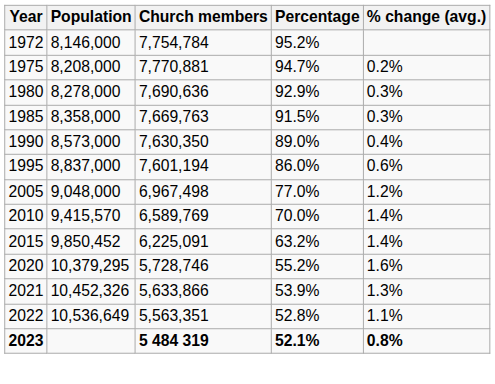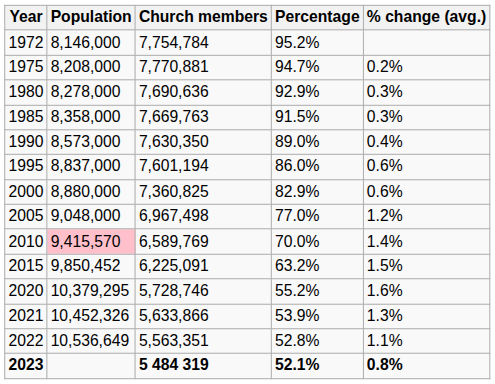+ row: 2000 | 8,880,000 | 7,360,825 | 82.9% | 0.6%
2010 | Population: no background -> pink background
2015 | % change (avg.): 1.4% -> 1.5%
